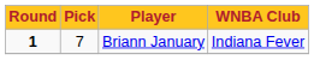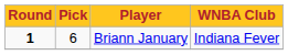Briann January | Pick: 7 -> 6
